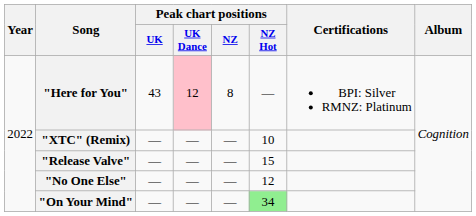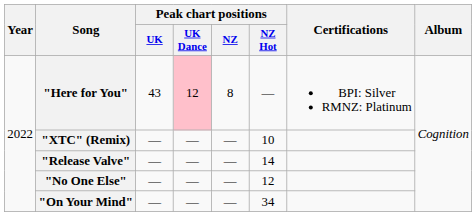"Release Valve" | Peak chart positions / NZ Hot: 15 -> 14
"On Your Mind" | Peak chart positions / NZ Hot: lightgreen background -> no background
